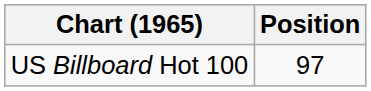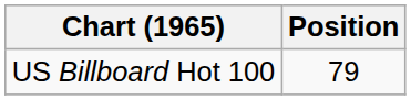US Billboard Hot 100 | Position: 97 -> 79
